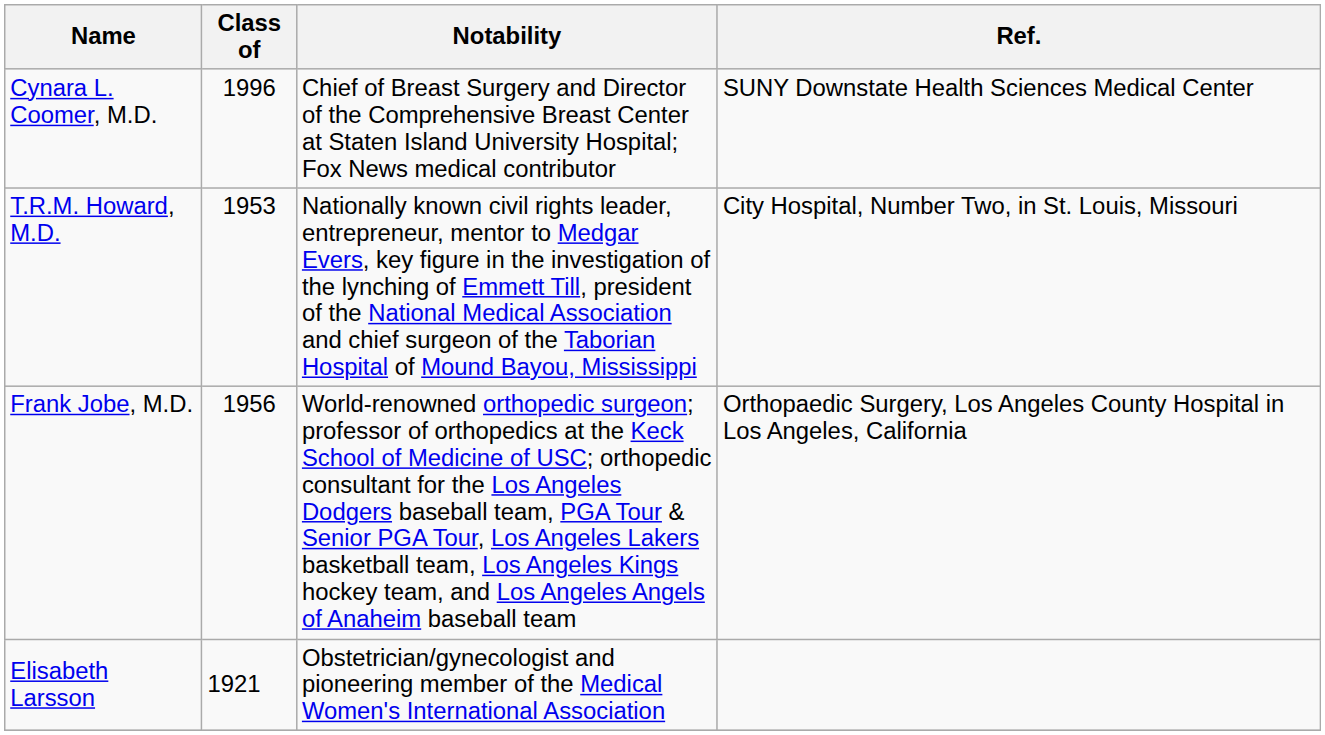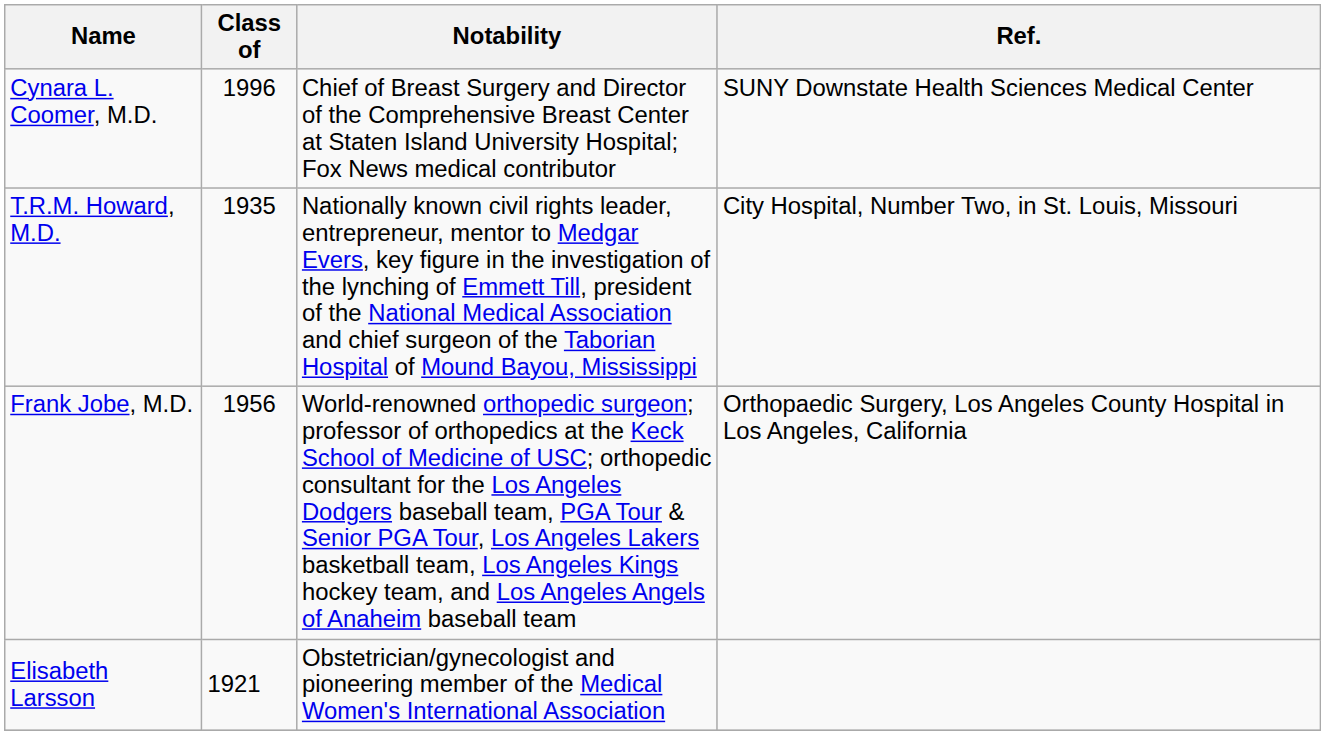T.R.M. Howard, M.D. | Class of: 1953 -> 1935
